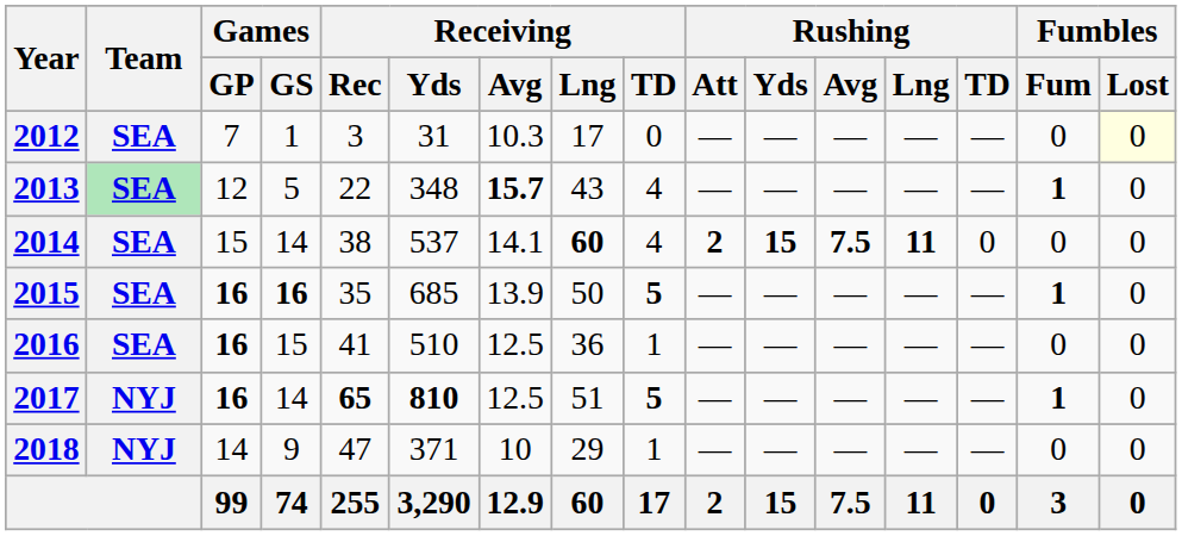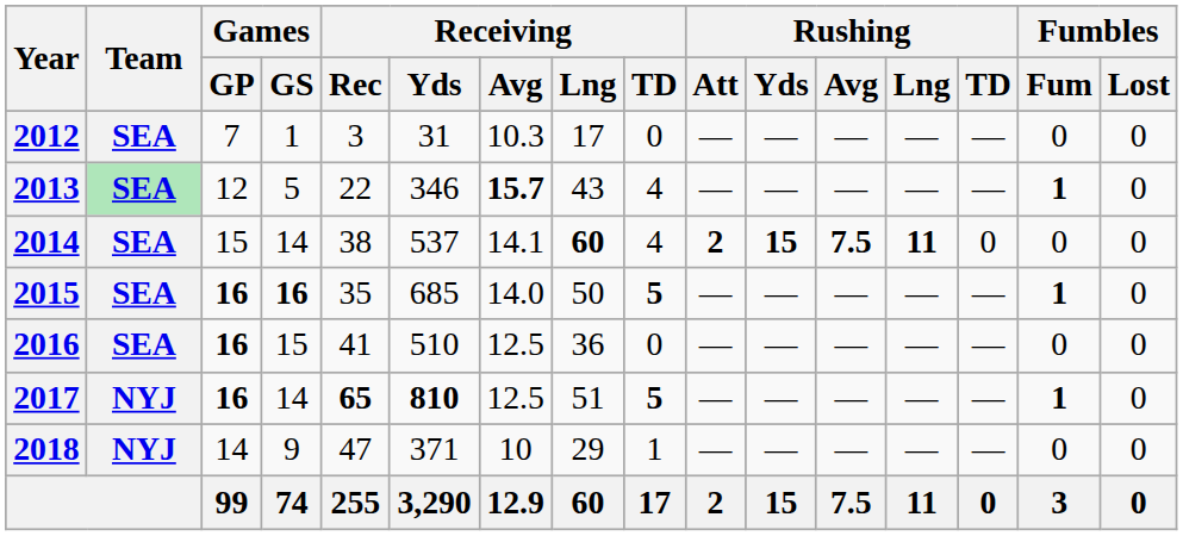2012 | Fumbles / Lost: lightyellow background -> no background
2013 | Receiving / Yds: 348 -> 346
2015 | Receiving / Avg: 13.9 -> 14.0
2016 | Receiving / TD: 1 -> 0
